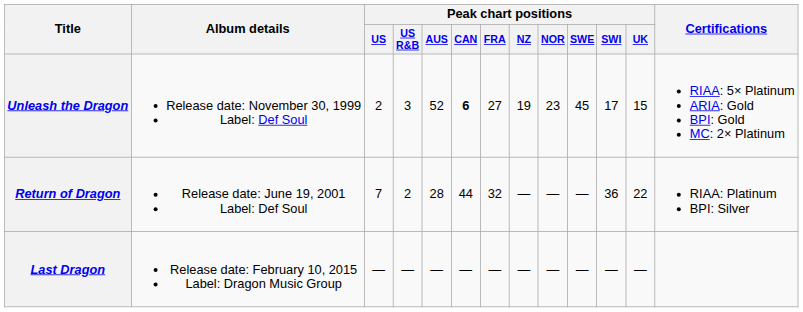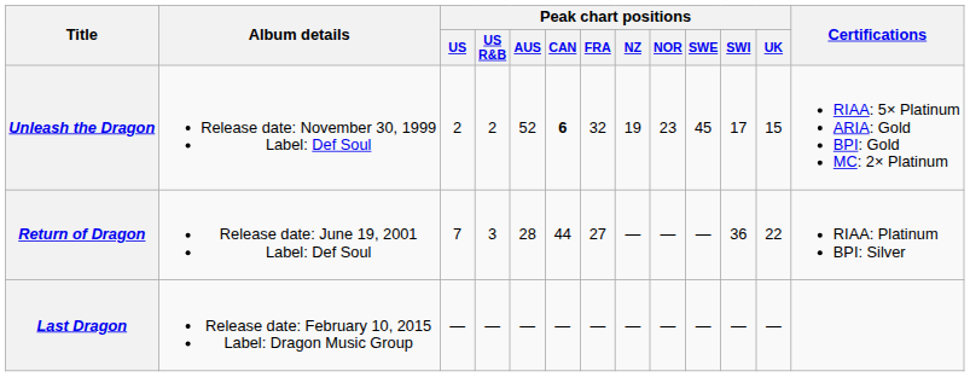Unleash the Dragon | Peak chart positions / US R&B: 3 -> 2
Unleash the Dragon | Peak chart positions / FRA: 27 -> 32
Return of Dragon | Peak chart positions / US R&B: 2 -> 3
Return of Dragon | Peak chart positions / FRA: 32 -> 27
